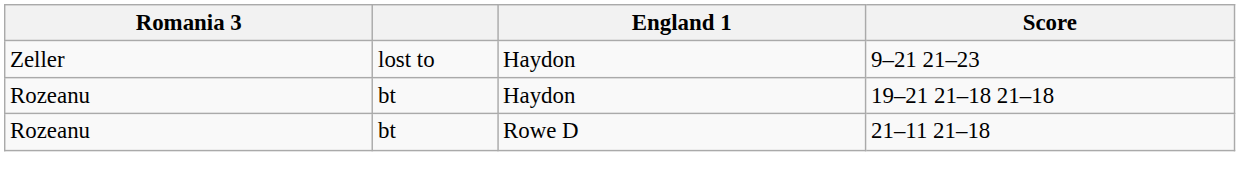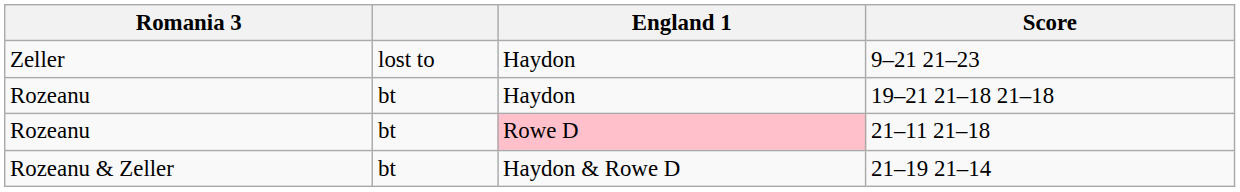21–11 21–18 | England 1: no background -> pink background
+ row: Rozeanu & Zeller | bt | Haydon & Rowe D | 21–19 21–14
